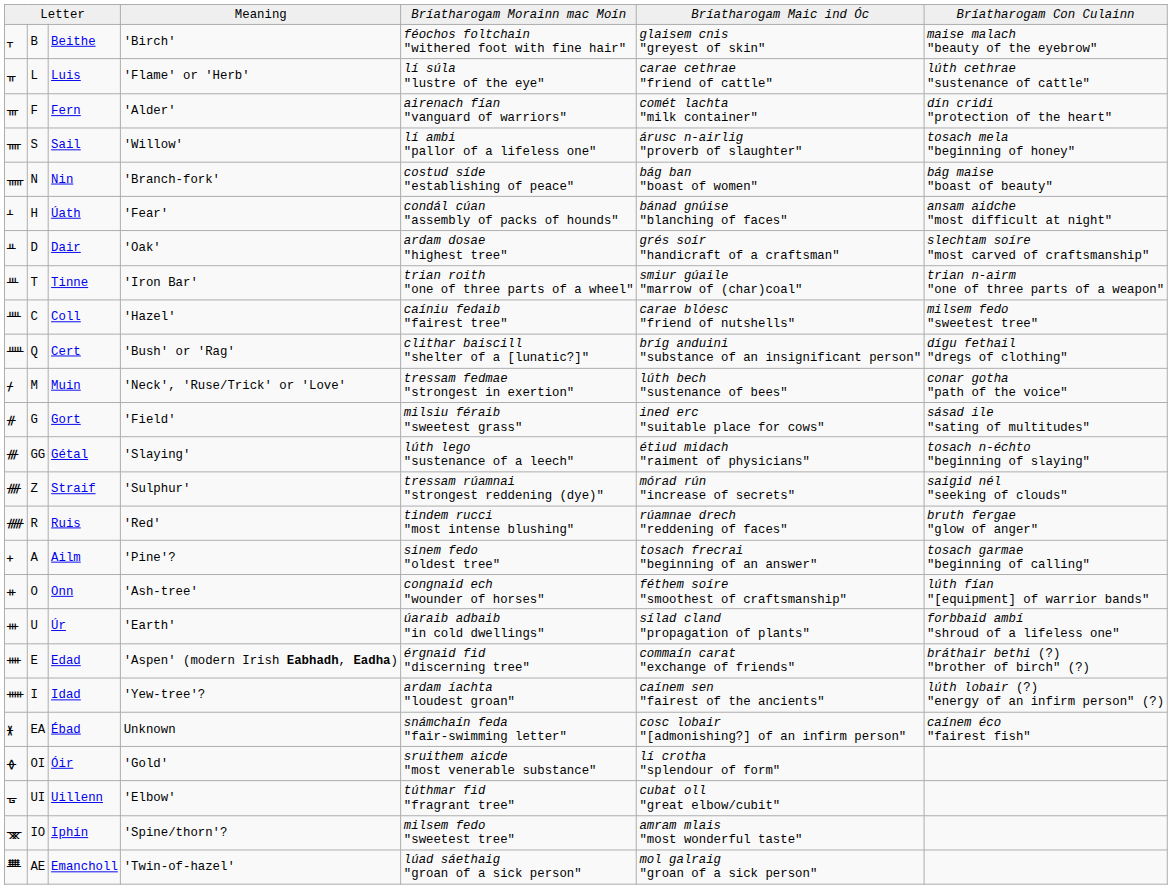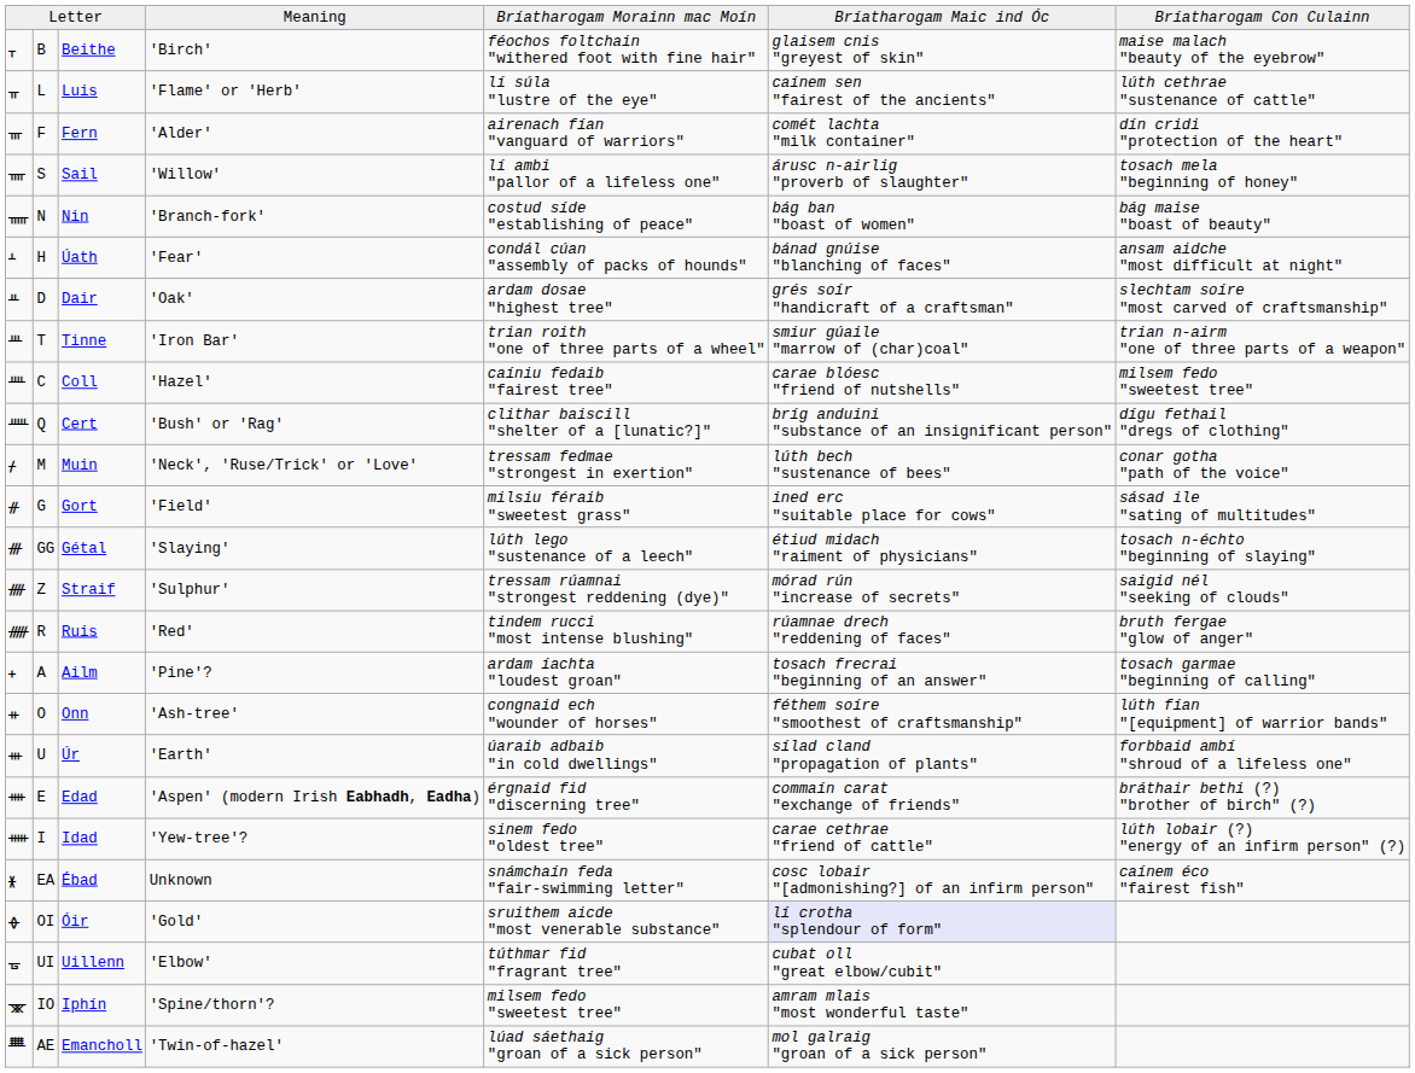Luis | column 6: carae cethrae "friend of cattle" -> caínem sen "fairest of the ancients"
Ailm | column 5: sinem fedo "oldest tree" -> ardam íachta "loudest groan"
Idad | column 5: ardam íachta "loudest groan" -> sinem fedo "oldest tree"
Idad | column 6: caínem sen "fairest of the ancients" -> carae cethrae "friend of cattle"
Óir | column 6: no background -> lavender background
